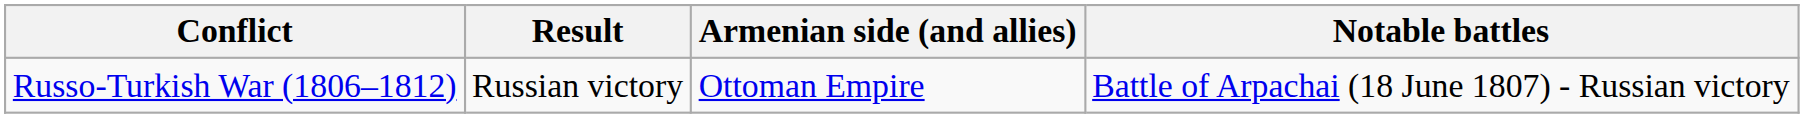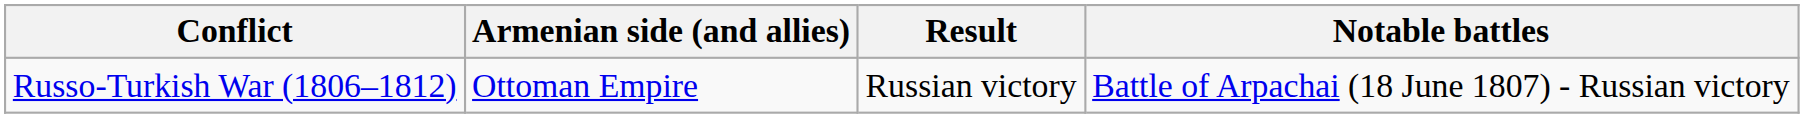columns swapped: Armenian side (and allies) <-> Result
